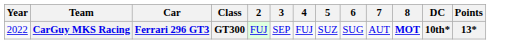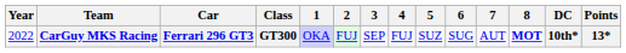+ column: 1 | OKA
